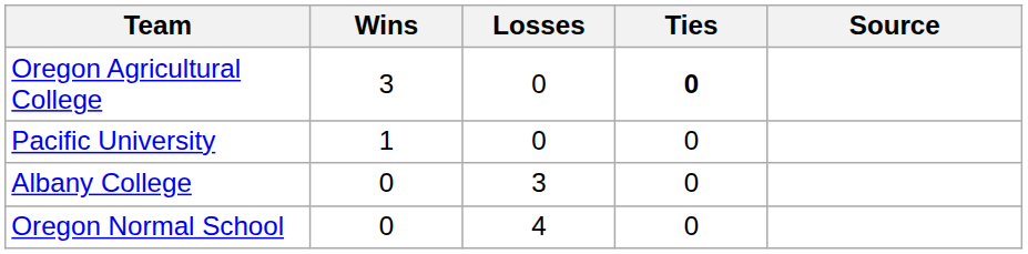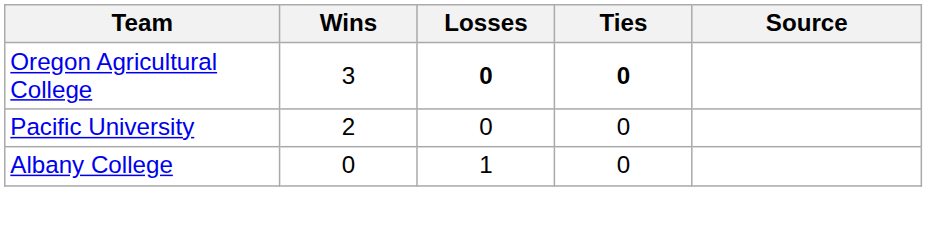Oregon Agricultural College | Losses: normal -> bold
Pacific University | Wins: 1 -> 2
Albany College | Losses: 3 -> 1
- row: Oregon Normal School | 0 | 4 | 0
